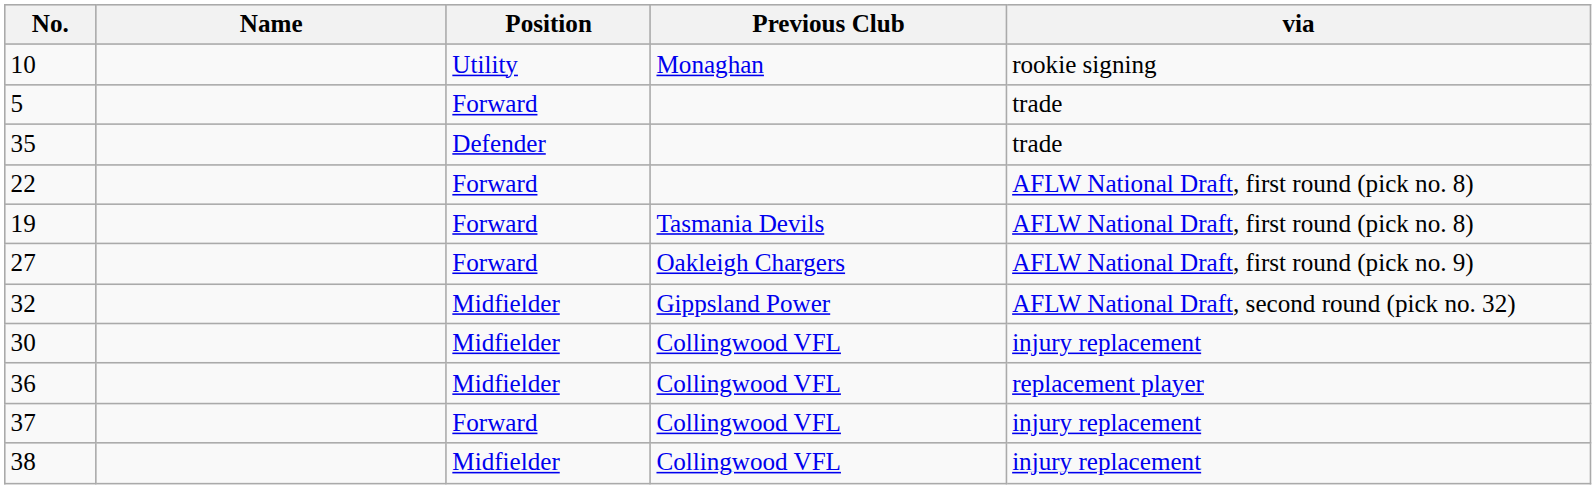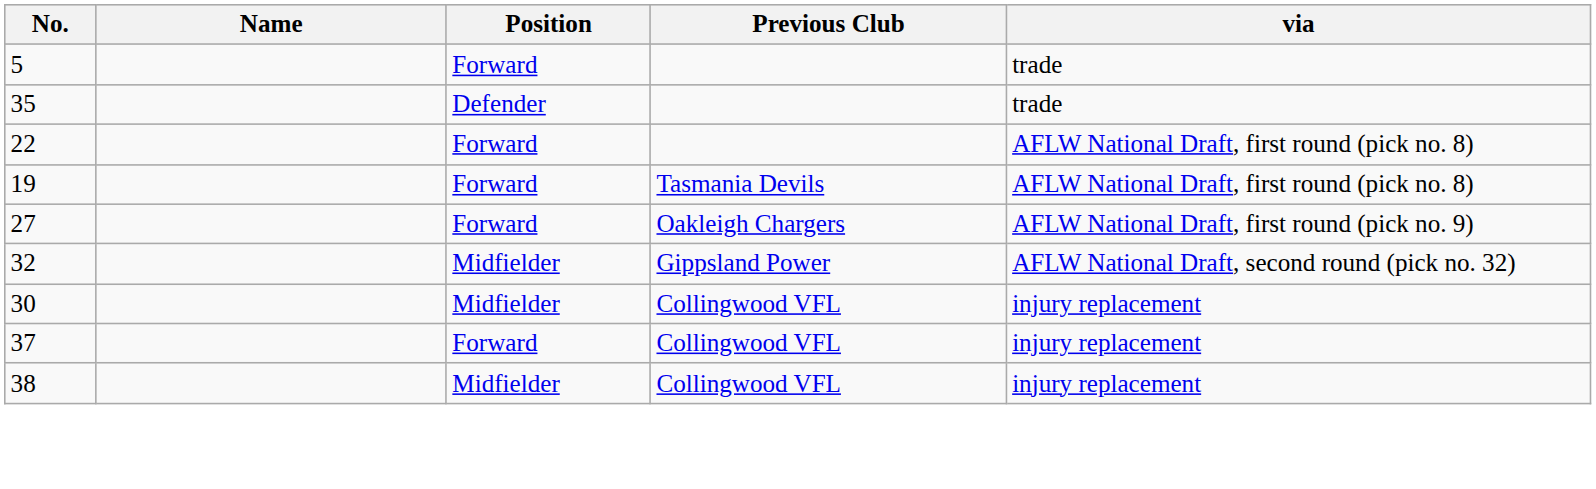- row: 10 | Utility | Monaghan | rookie signing
- row: 36 | Midfielder | Collingwood VFL | replacement player
